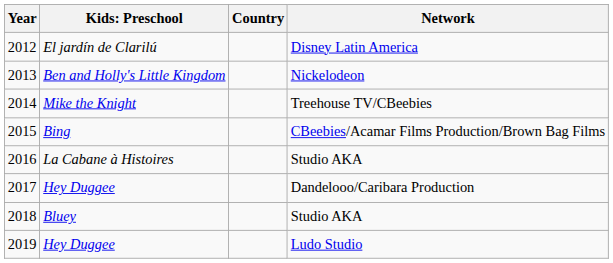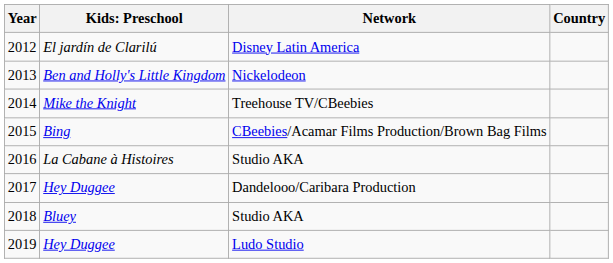columns swapped: Country <-> Network
